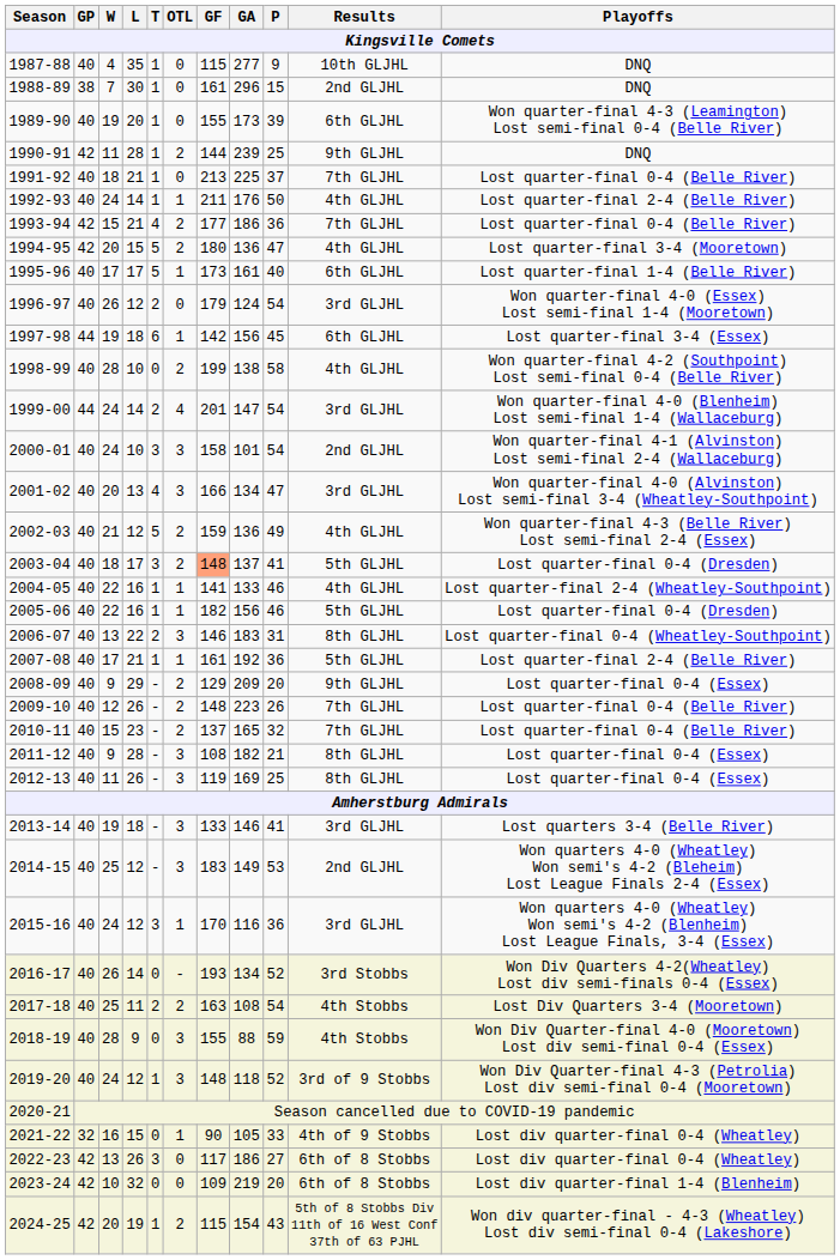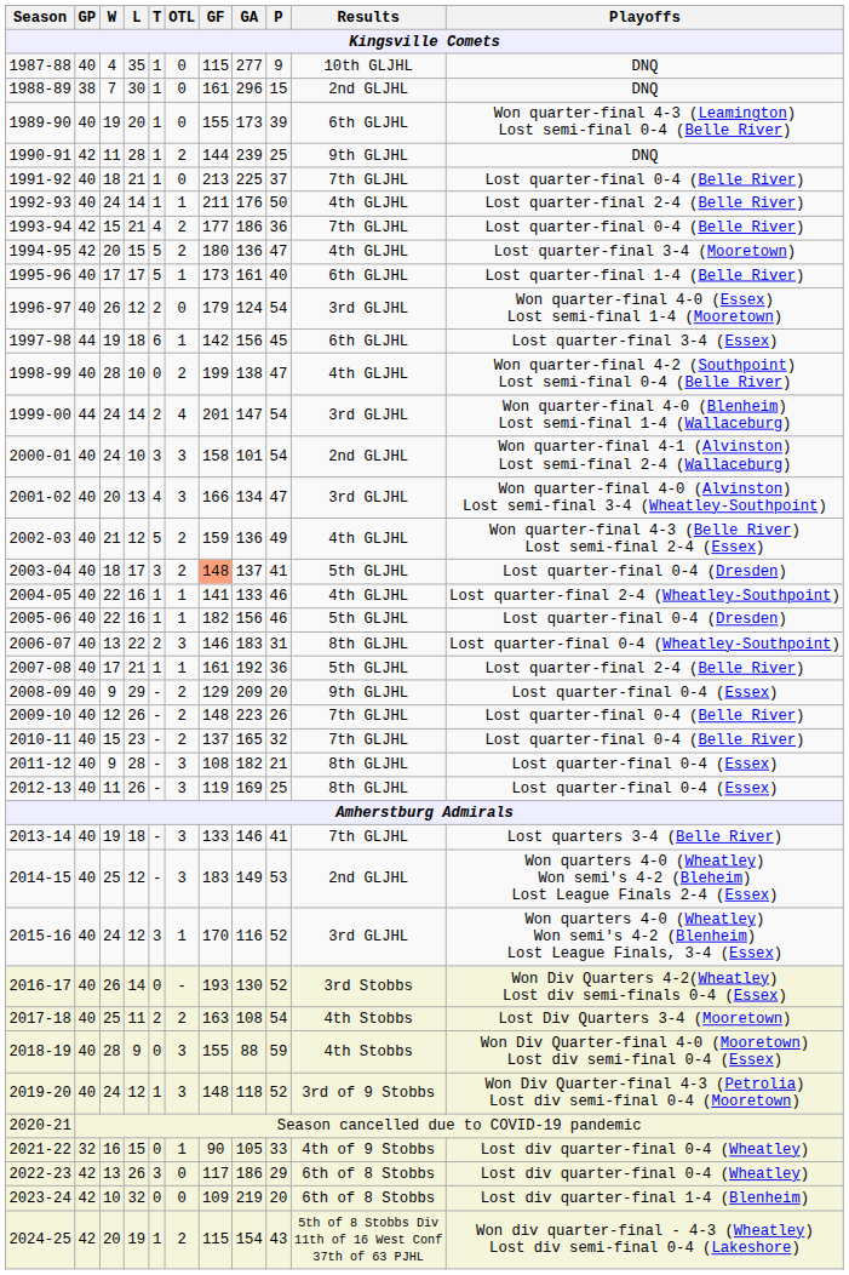1998-99 | P: 58 -> 47
2013-14 | Results: 3rd GLJHL -> 7th GLJHL
2015-16 | P: 36 -> 52
2016-17 | GA: 134 -> 130
2022-23 | P: 27 -> 29
